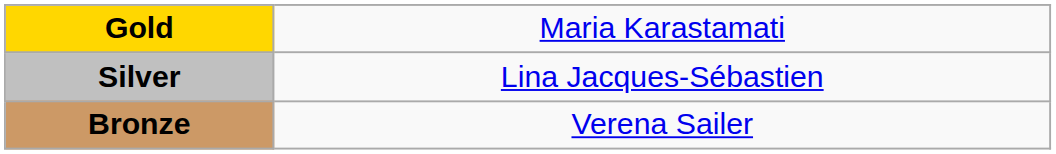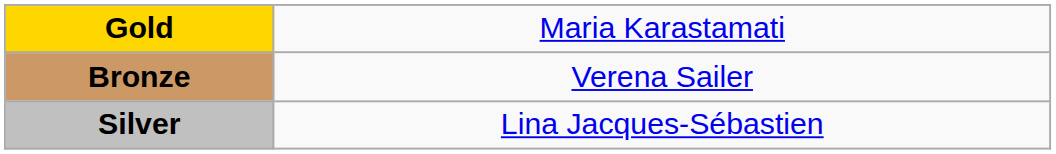rows swapped: Silver <-> Bronze
